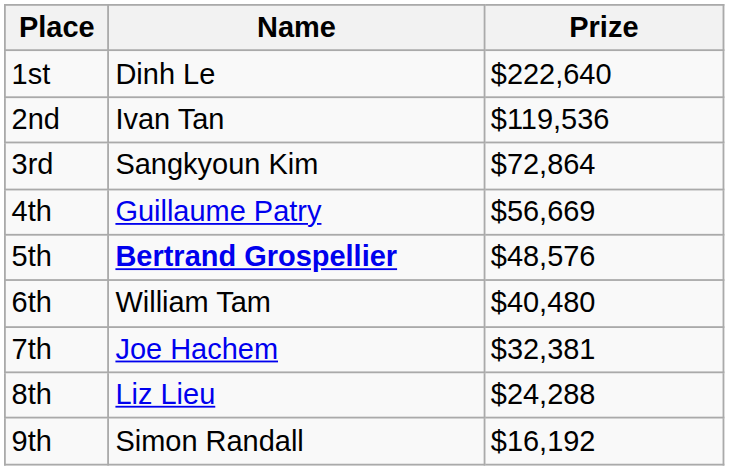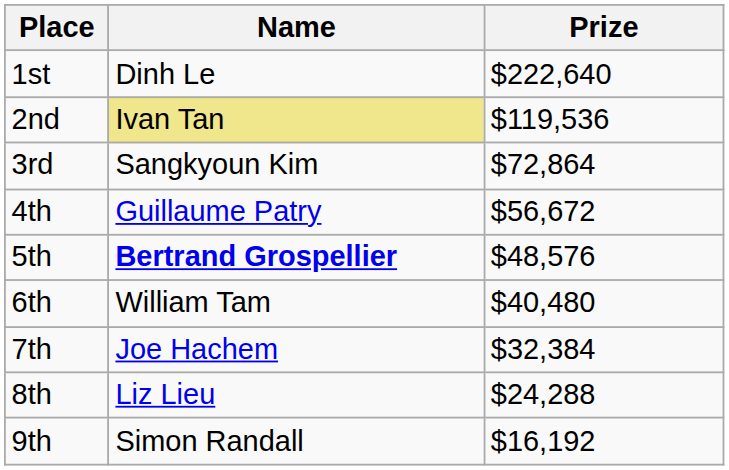2nd | Name: no background -> khaki background
4th | Prize: $56,669 -> $56,672
7th | Prize: $32,381 -> $32,384
